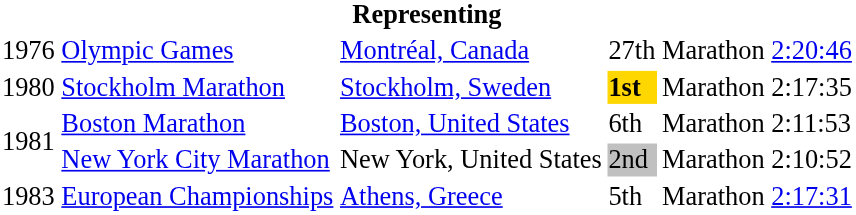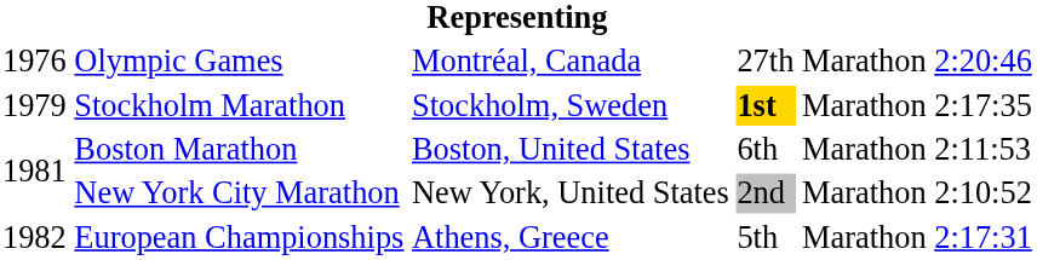Stockholm Marathon | column 1: 1980 -> 1979
European Championships | column 1: 1983 -> 1982
